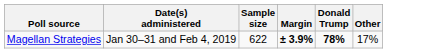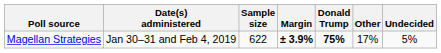+ column: Undecided | 5%
Magellan Strategies | Donald Trump: 78% -> 75%
